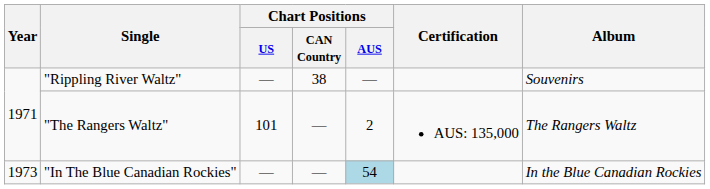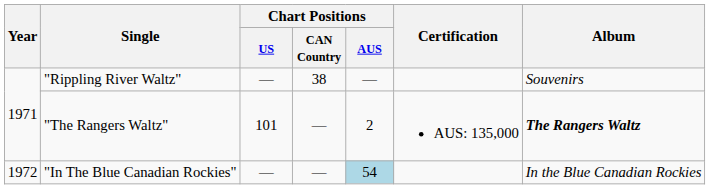"The Rangers Waltz" | Album: normal -> bold
"In The Blue Canadian Rockies" | Year: 1973 -> 1972
